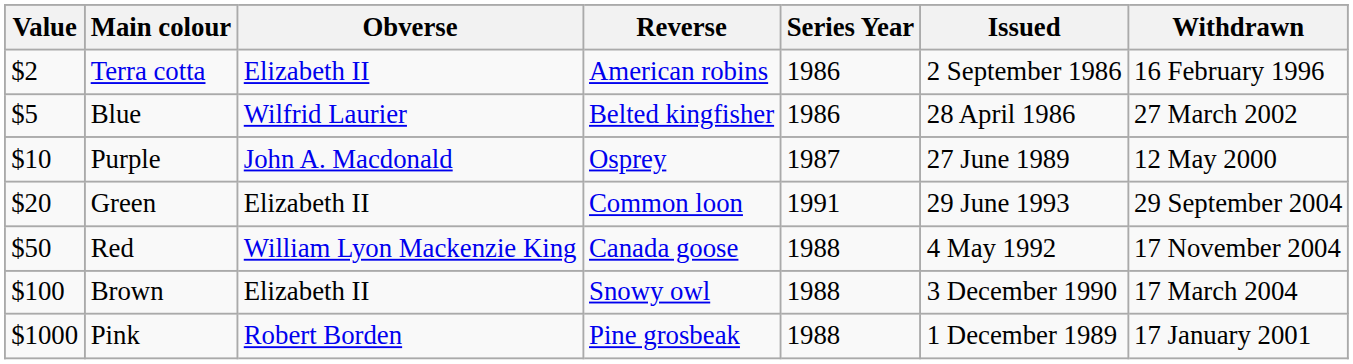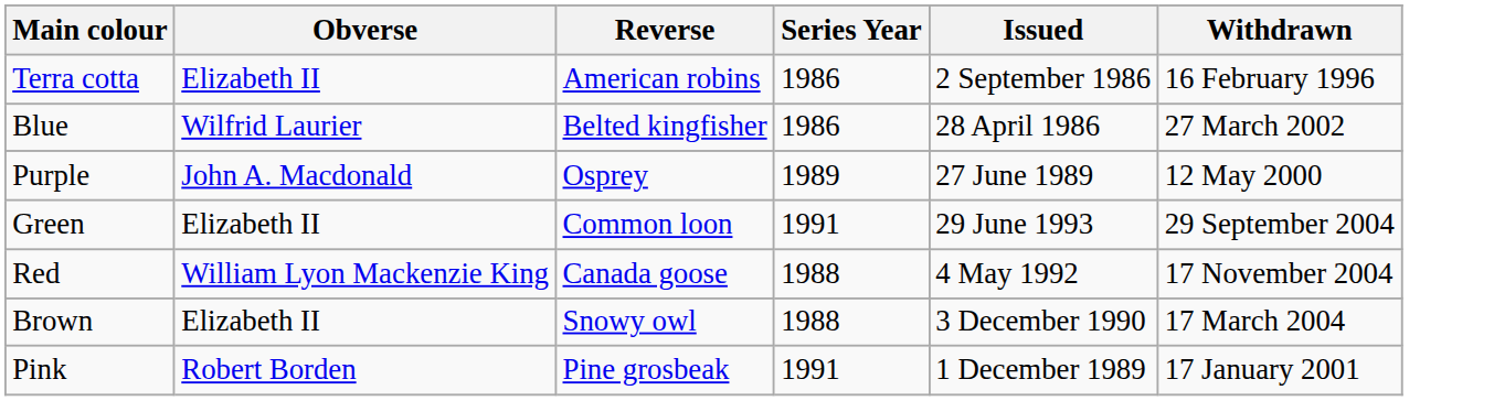- column: Value | $2 | $5 | $10 | $20 | $50 | $100 | $1000
Purple | Series Year: 1987 -> 1989
Pink | Series Year: 1988 -> 1991
